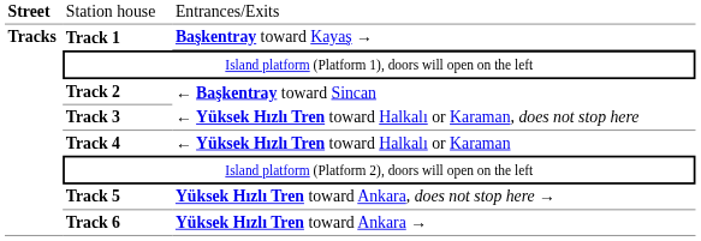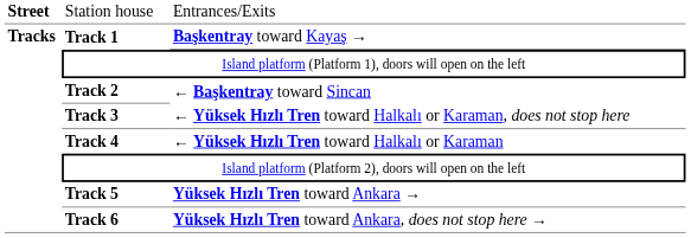Track 5 | column 3: Yüksek Hızlı Tren toward Ankara, does not stop here → -> Yüksek Hızlı Tren toward Ankara →
Track 6 | column 3: Yüksek Hızlı Tren toward Ankara → -> Yüksek Hızlı Tren toward Ankara, does not stop here →
